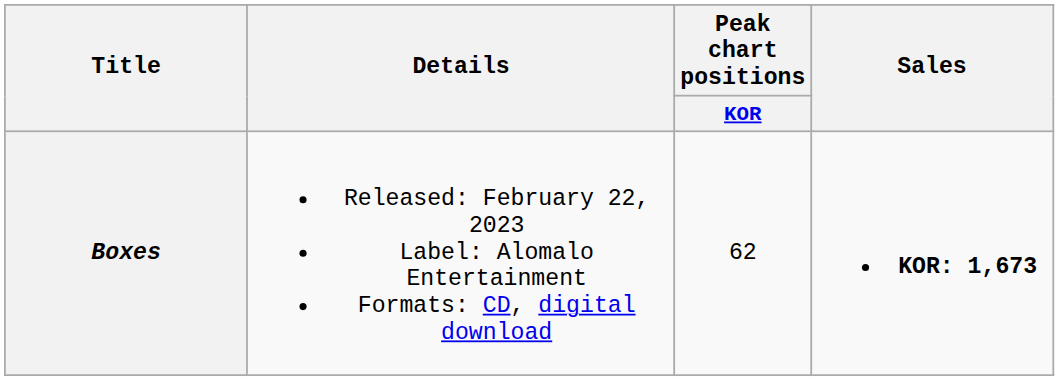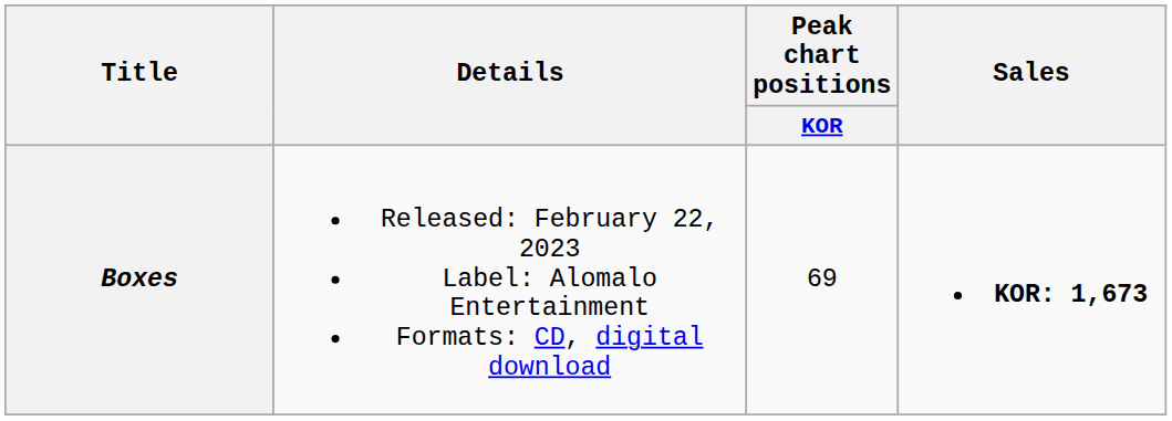Boxes | Peak chart positions / KOR: 62 -> 69
